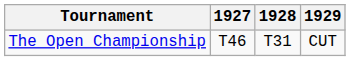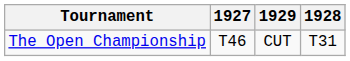columns swapped: 1928 <-> 1929
